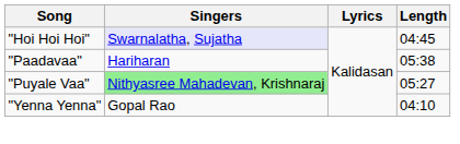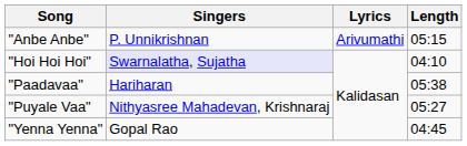+ row: "Anbe Anbe" | P. Unnikrishnan | Arivumathi | 05:15
"Hoi Hoi Hoi" | Length: 04:45 -> 04:10
"Puyale Vaa" | Singers: lightgreen background -> no background
"Yenna Yenna" | Length: 04:10 -> 04:45
